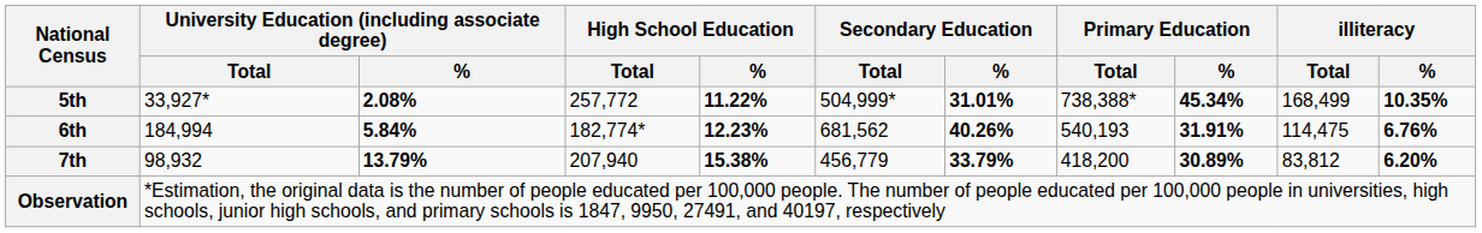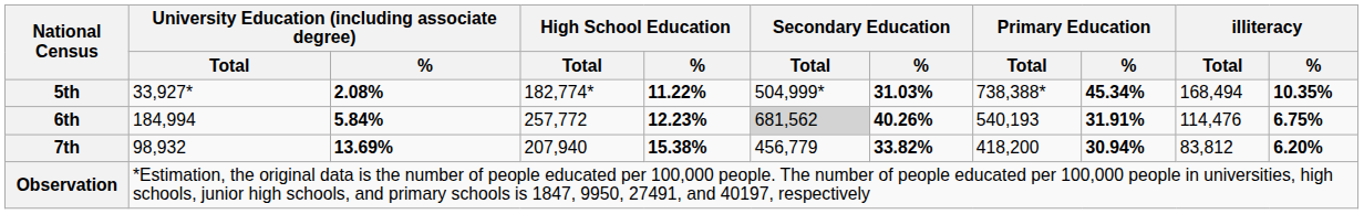5th | High School Education / Total: 257,772 -> 182,774*
5th | Secondary Education / %: 31.01% -> 31.03%
5th | illiteracy / Total: 168,499 -> 168,494
6th | High School Education / Total: 182,774* -> 257,772
6th | Secondary Education / Total: no background -> lightgrey background
6th | illiteracy / Total: 114,475 -> 114,476
6th | illiteracy / %: 6.76% -> 6.75%
7th | University Education (including associate degree) / %: 13.79% -> 13.69%
7th | Secondary Education / %: 33.79% -> 33.82%
7th | Primary Education / %: 30.89% -> 30.94%
